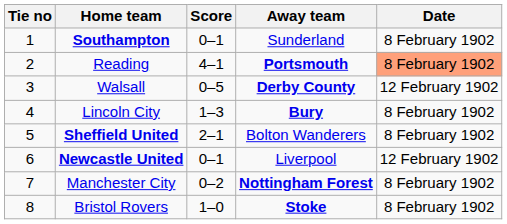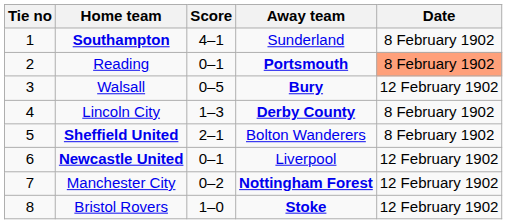Southampton | Score: 0–1 -> 4–1
Reading | Score: 4–1 -> 0–1
Walsall | Away team: Derby County -> Bury
Lincoln City | Away team: Bury -> Derby County
Manchester City | Date: 8 February 1902 -> 12 February 1902
Bristol Rovers | Date: 8 February 1902 -> 12 February 1902
